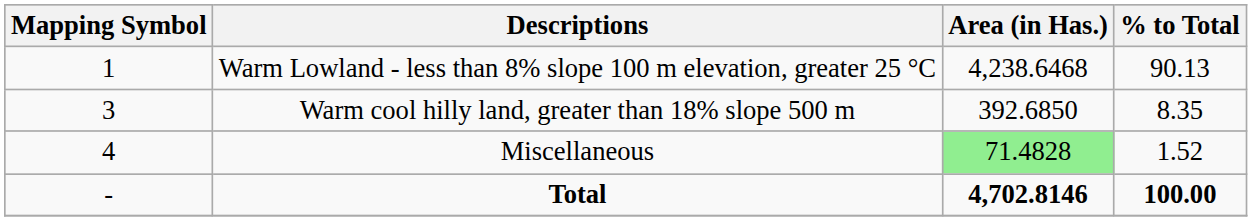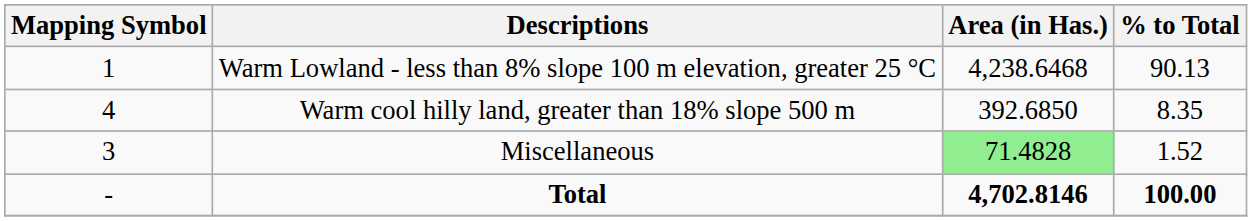Warm cool hilly land, greater than 18% slope 500 m | Mapping Symbol: 3 -> 4
Miscellaneous | Mapping Symbol: 4 -> 3
